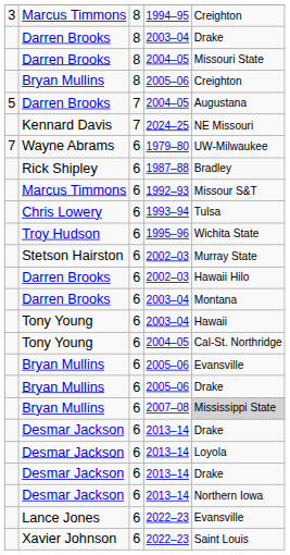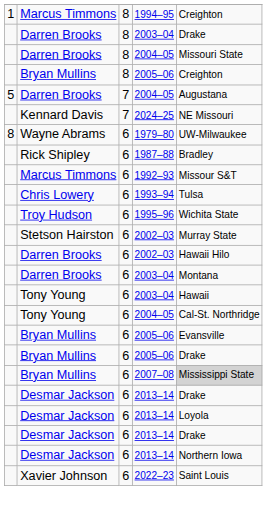1994–95 | column 1: 3 -> 1
1979–80 | column 1: 7 -> 8
- row: Lance Jones | 6 | 2022–23 | Evansville
